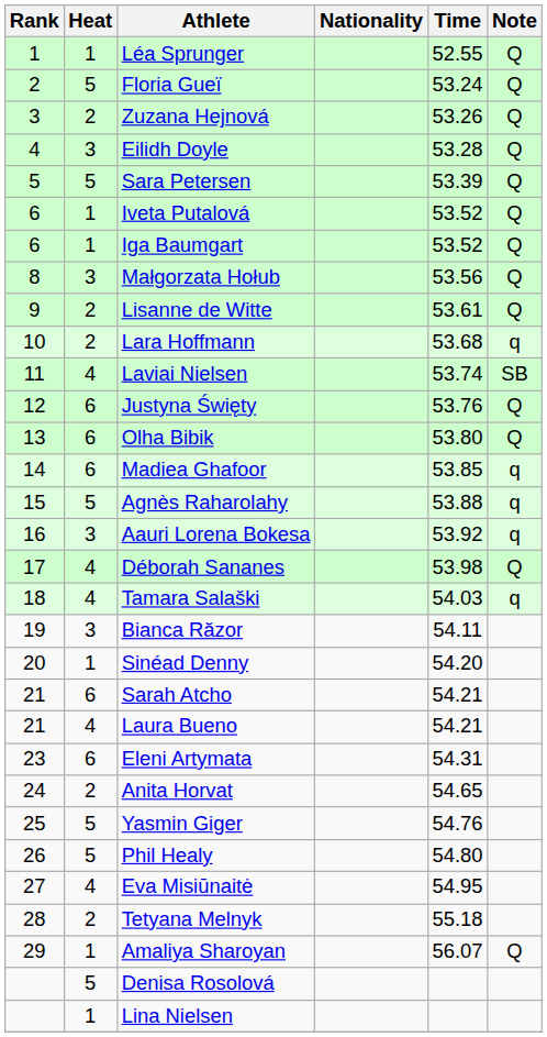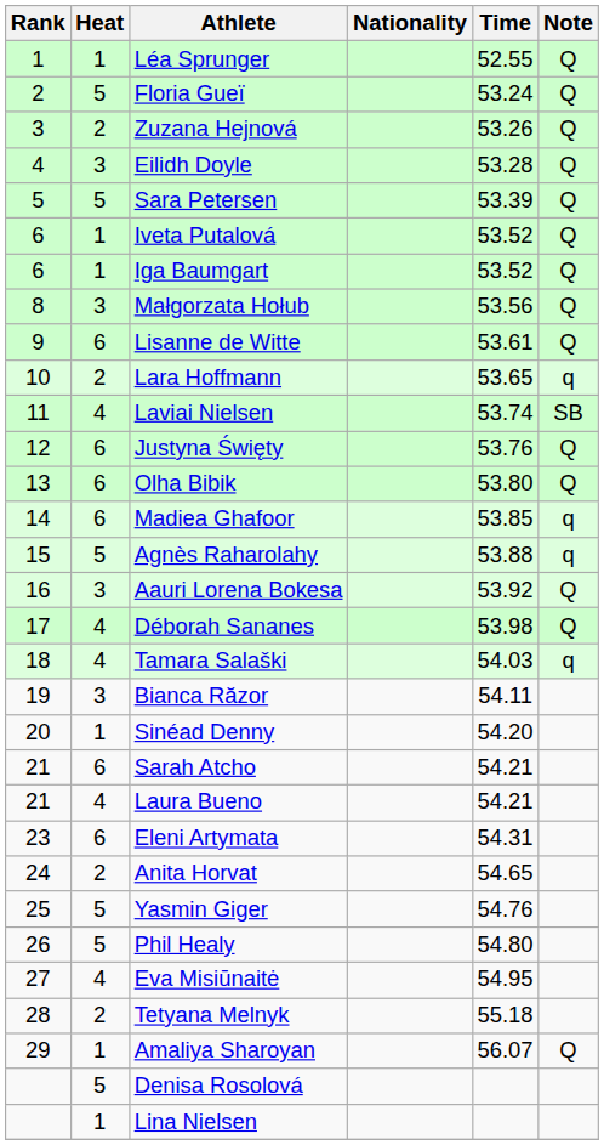Lisanne de Witte | Heat: 2 -> 6
Lara Hoffmann | Time: 53.68 -> 53.65
Aauri Lorena Bokesa | Note: q -> Q
